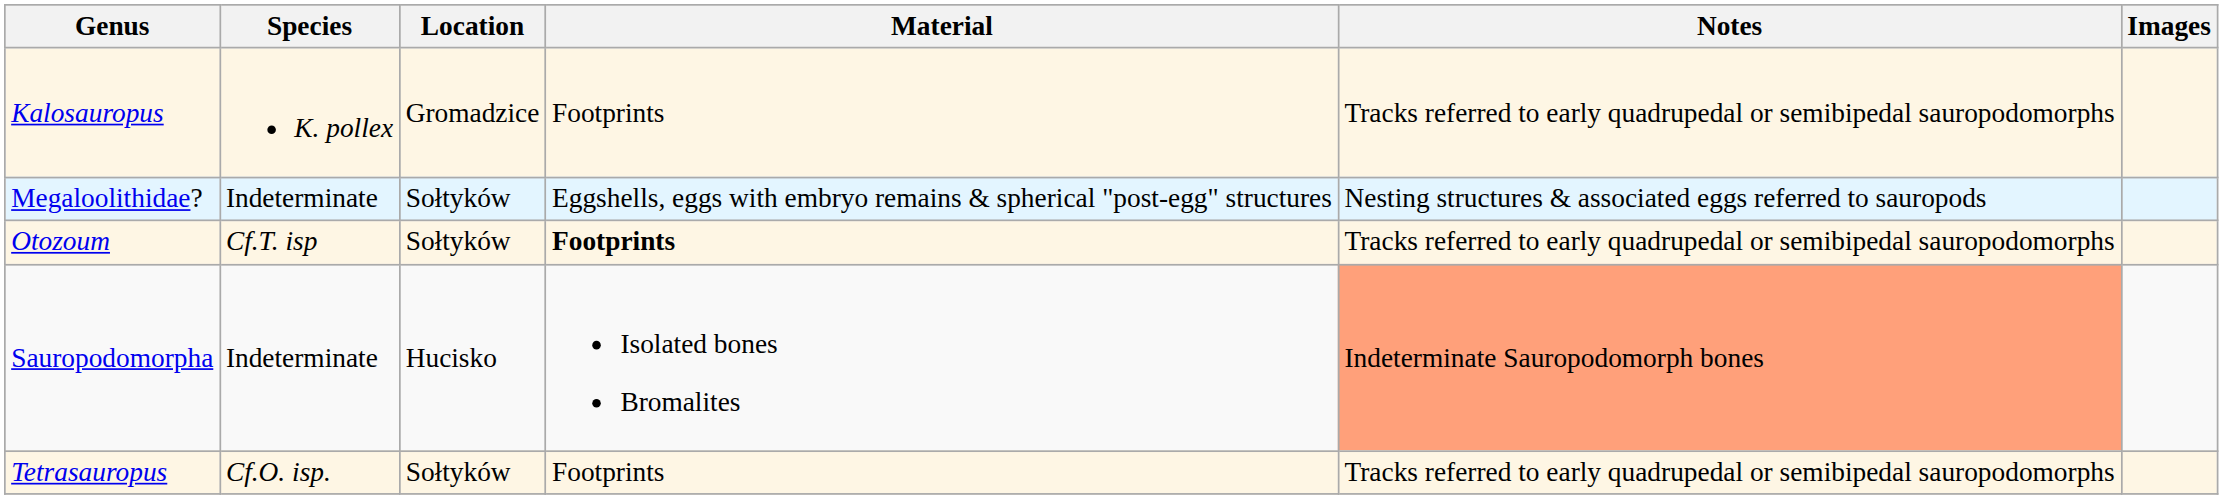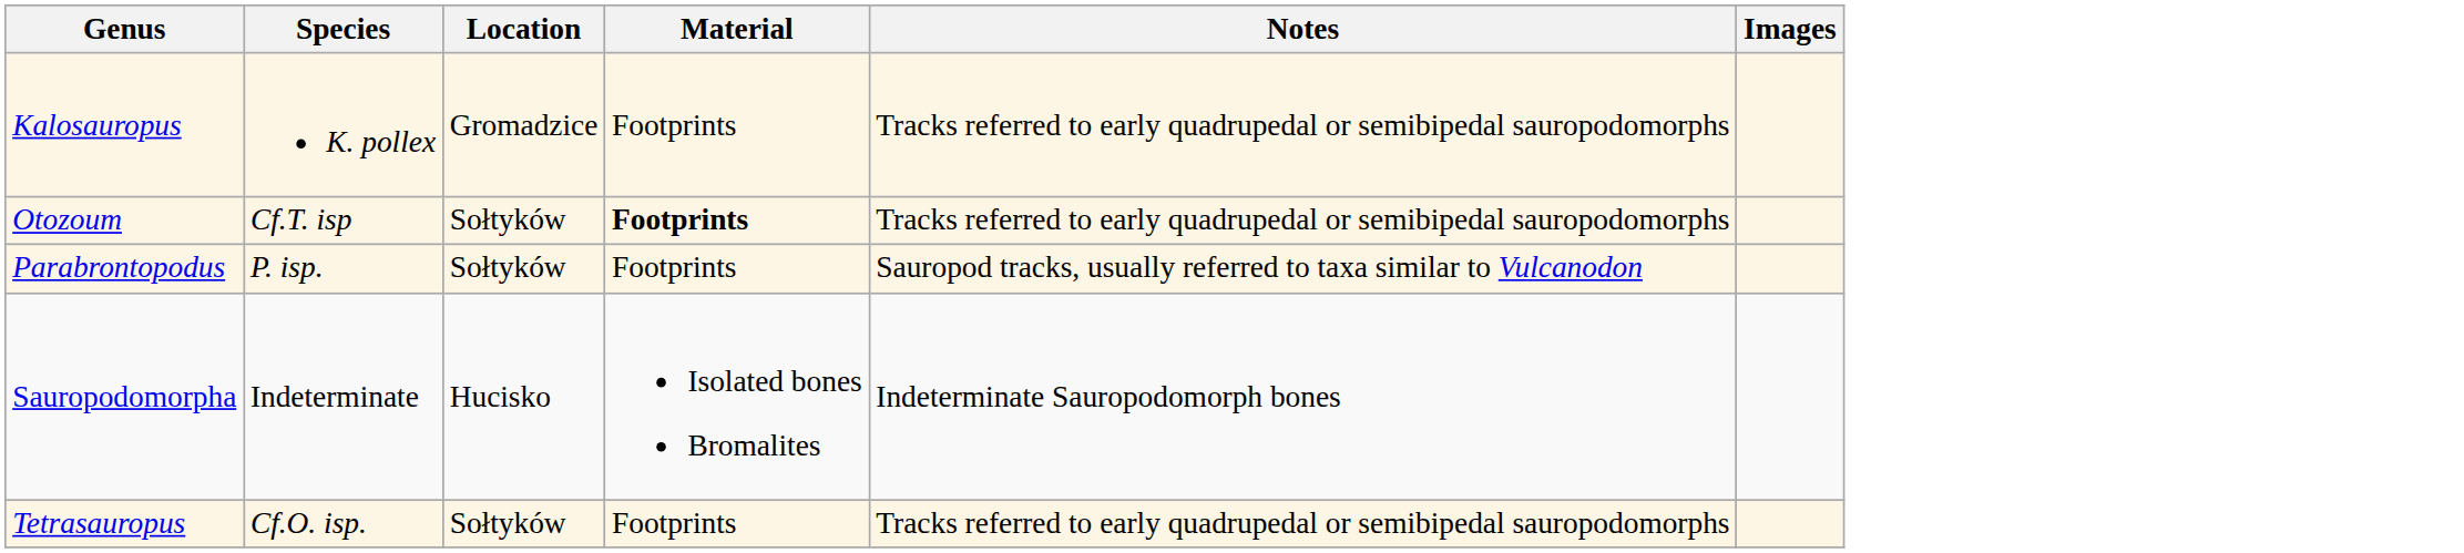- row: Megaloolithidae? | Indeterminate | Sołtyków | Eggshells, eggs with embryo remains & spherical "post-egg" structures | Nesting structures & associated eggs referred to sauropods
+ row: Parabrontopodus | P. isp. | Sołtyków | Footprints | Sauropod tracks, usually referred to taxa similar to Vulcanodon
Sauropodomorpha | Notes: lightsalmon background -> no background
